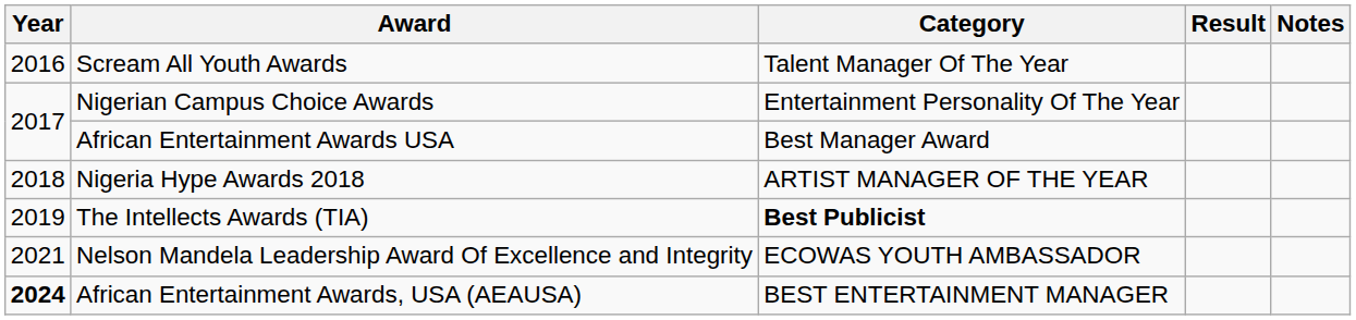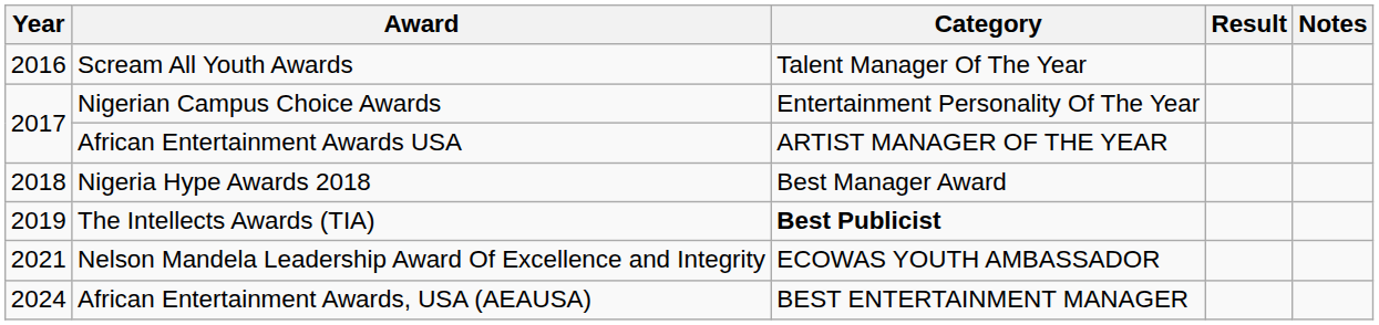African Entertainment Awards USA | Category: Best Manager Award -> ARTIST MANAGER OF THE YEAR
Nigeria Hype Awards 2018 | Category: ARTIST MANAGER OF THE YEAR -> Best Manager Award
African Entertainment Awards, USA (AEAUSA) | Year: bold -> normal
